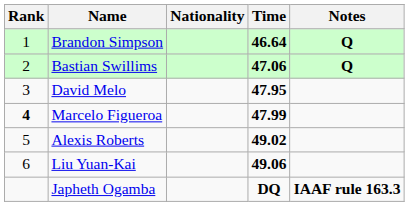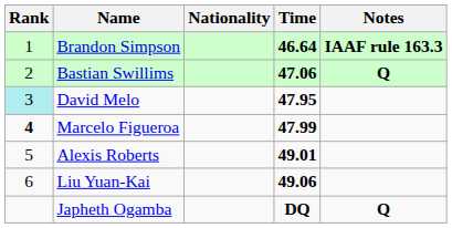Brandon Simpson | Notes: Q -> IAAF rule 163.3
David Melo | Rank: no background -> paleturquoise background
Alexis Roberts | Time: 49.02 -> 49.01
Japheth Ogamba | Notes: IAAF rule 163.3 -> Q
